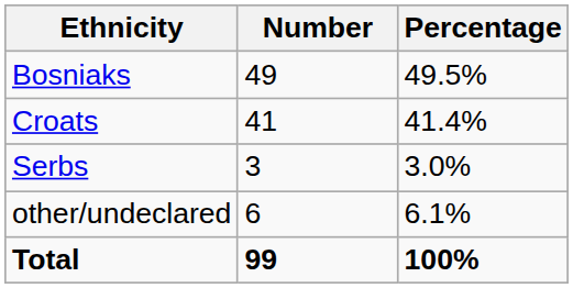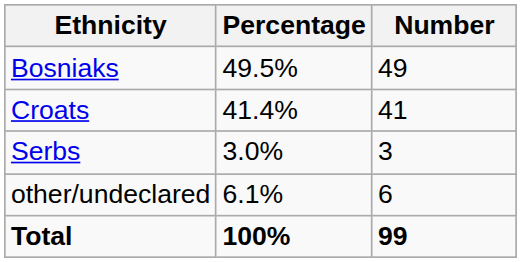columns swapped: Number <-> Percentage
